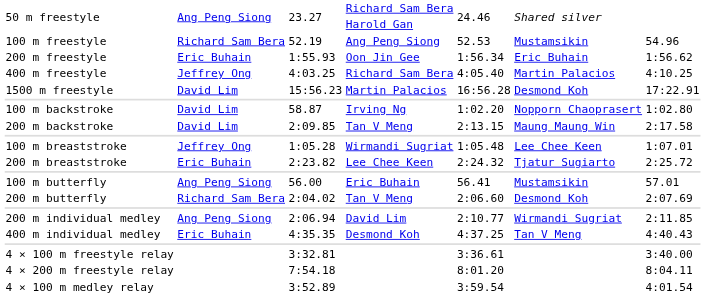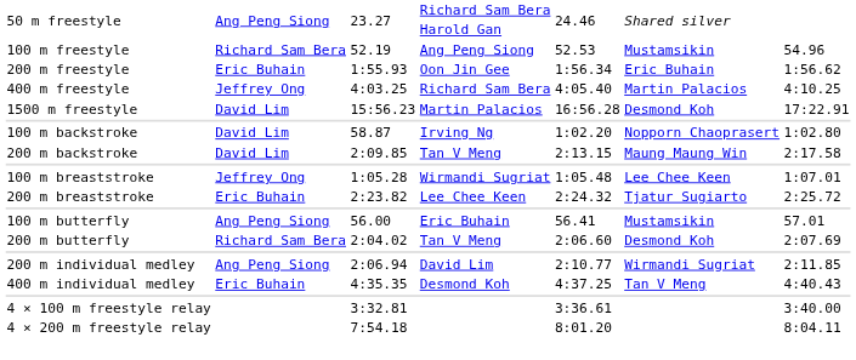- row: 4 × 100 m medley relay | 3:52.89 | 3:59.54 | 4:01.54
